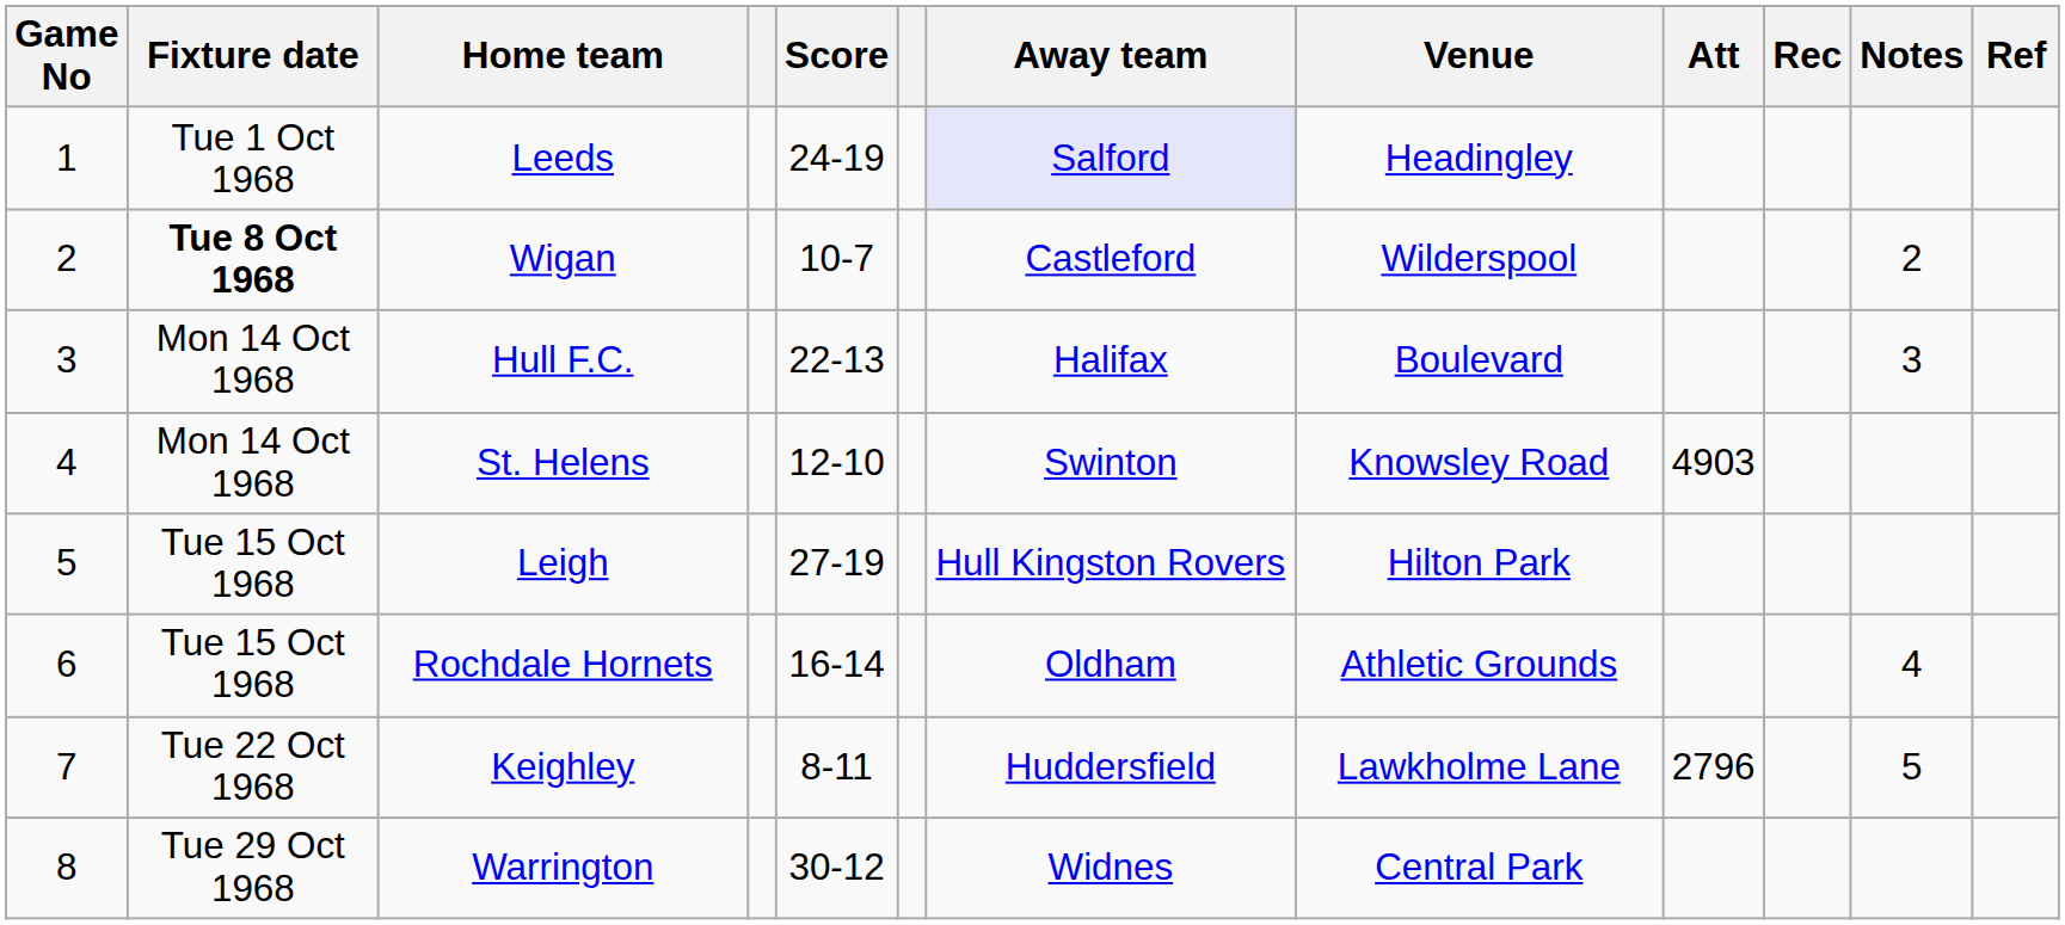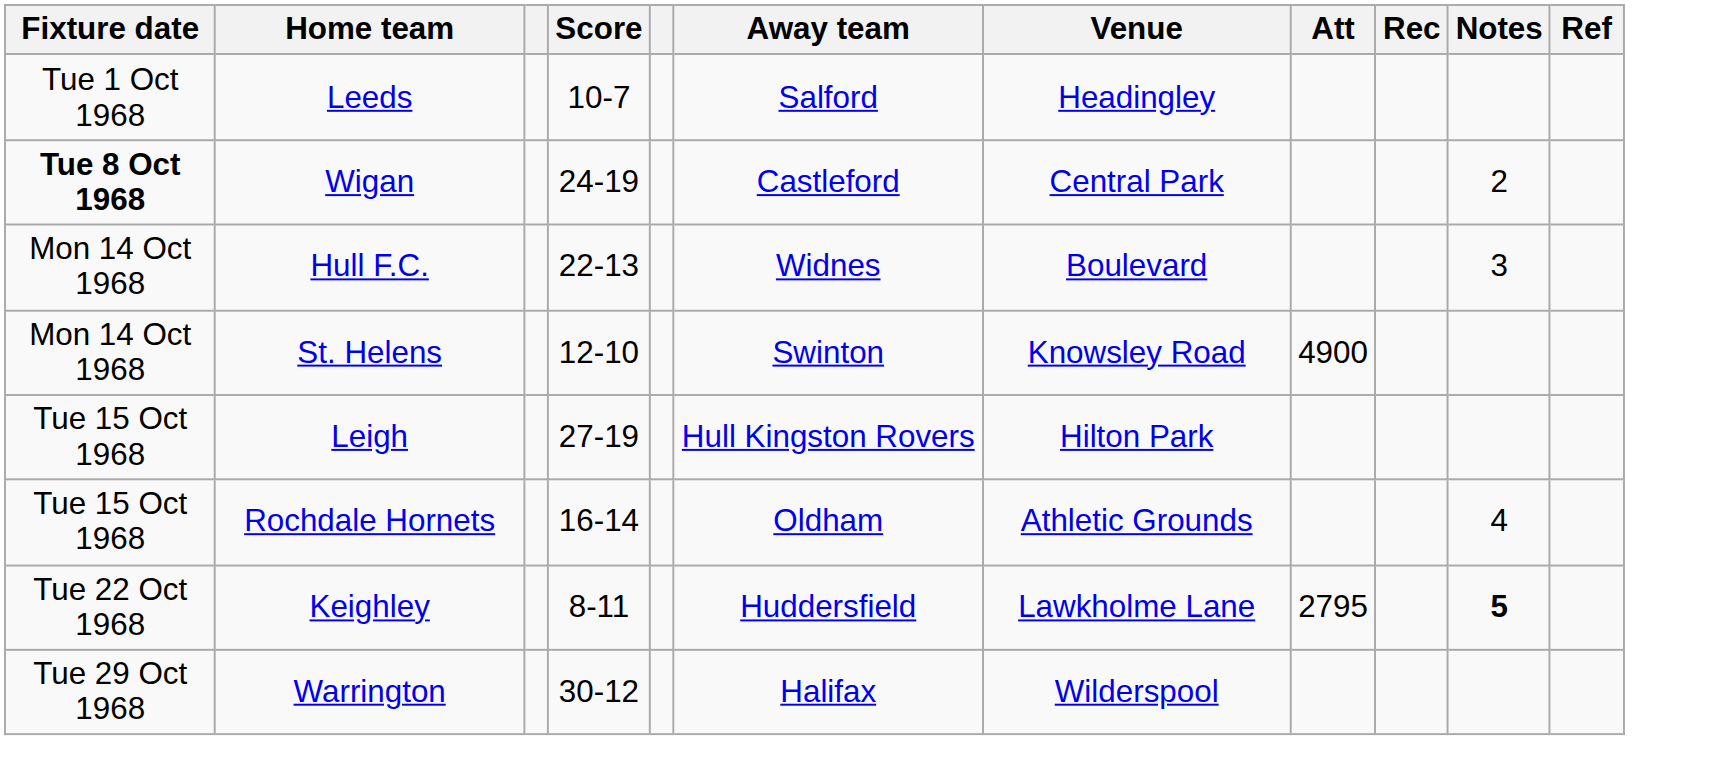- column: Game No | 1 | 2 | 3 | 4 | 5 | 6 | 7 | 8
Leeds | Score: 24-19 -> 10-7
Leeds | Away team: lavender background -> no background
Wigan | Score: 10-7 -> 24-19
Wigan | Venue: Wilderspool -> Central Park
Hull F.C. | Away team: Halifax -> Widnes
St. Helens | Att: 4903 -> 4900
Keighley | Att: 2796 -> 2795
Keighley | Notes: normal -> bold
Warrington | Away team: Widnes -> Halifax
Warrington | Venue: Central Park -> Wilderspool
